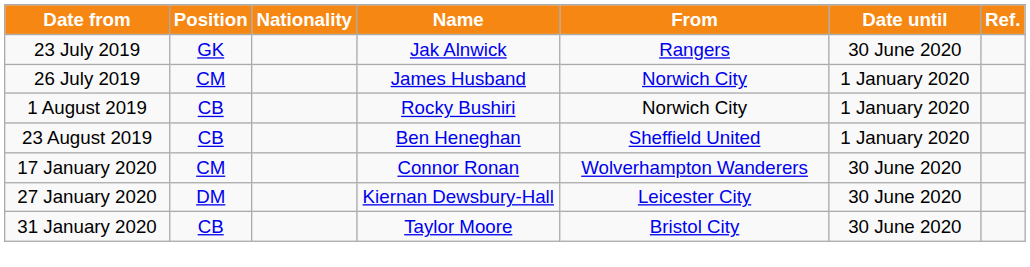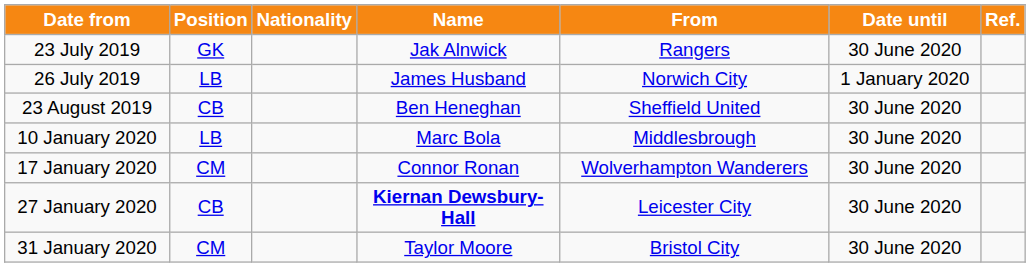26 July 2019 | Position: CM -> LB
- row: 1 August 2019 | CB | Rocky Bushiri | Norwich City | 1 January 2020
23 August 2019 | Date until: 1 January 2020 -> 30 June 2020
+ row: 10 January 2020 | LB | Marc Bola | Middlesbrough | 30 June 2020
27 January 2020 | Position: DM -> CB
27 January 2020 | Name: normal -> bold
31 January 2020 | Position: CB -> CM
